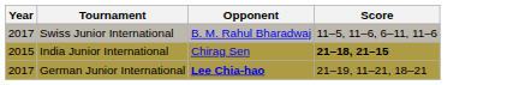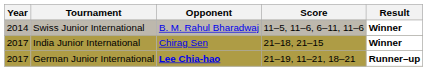+ column: Result | Winner | Winner | Runner–up
Swiss Junior International | Year: 2017 -> 2014
India Junior International | Year: 2015 -> 2017
India Junior International | Score: bold -> normal
